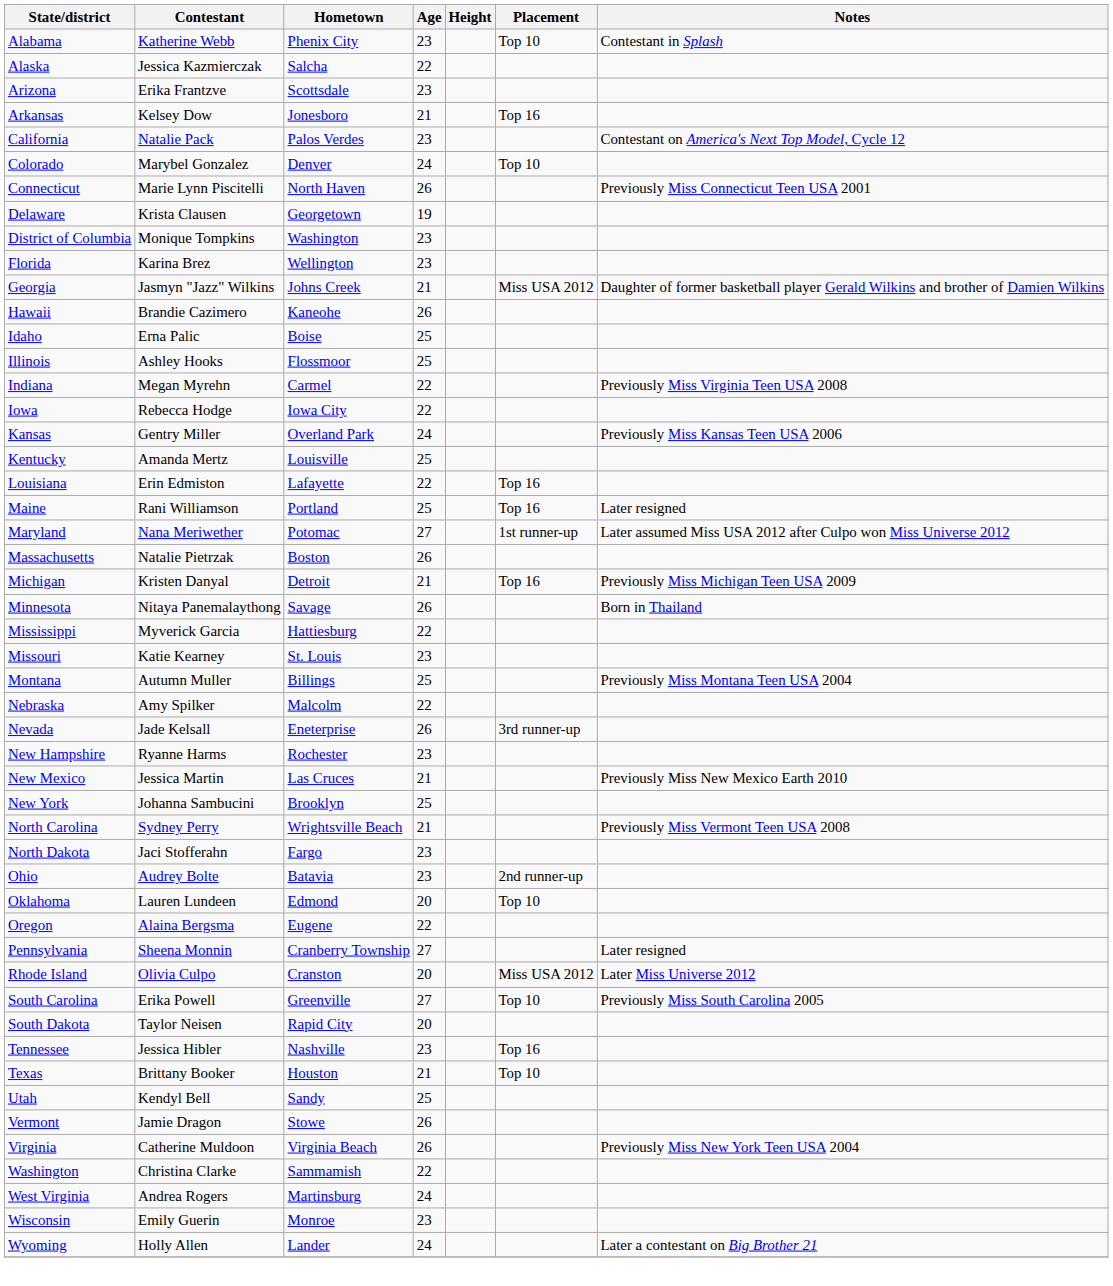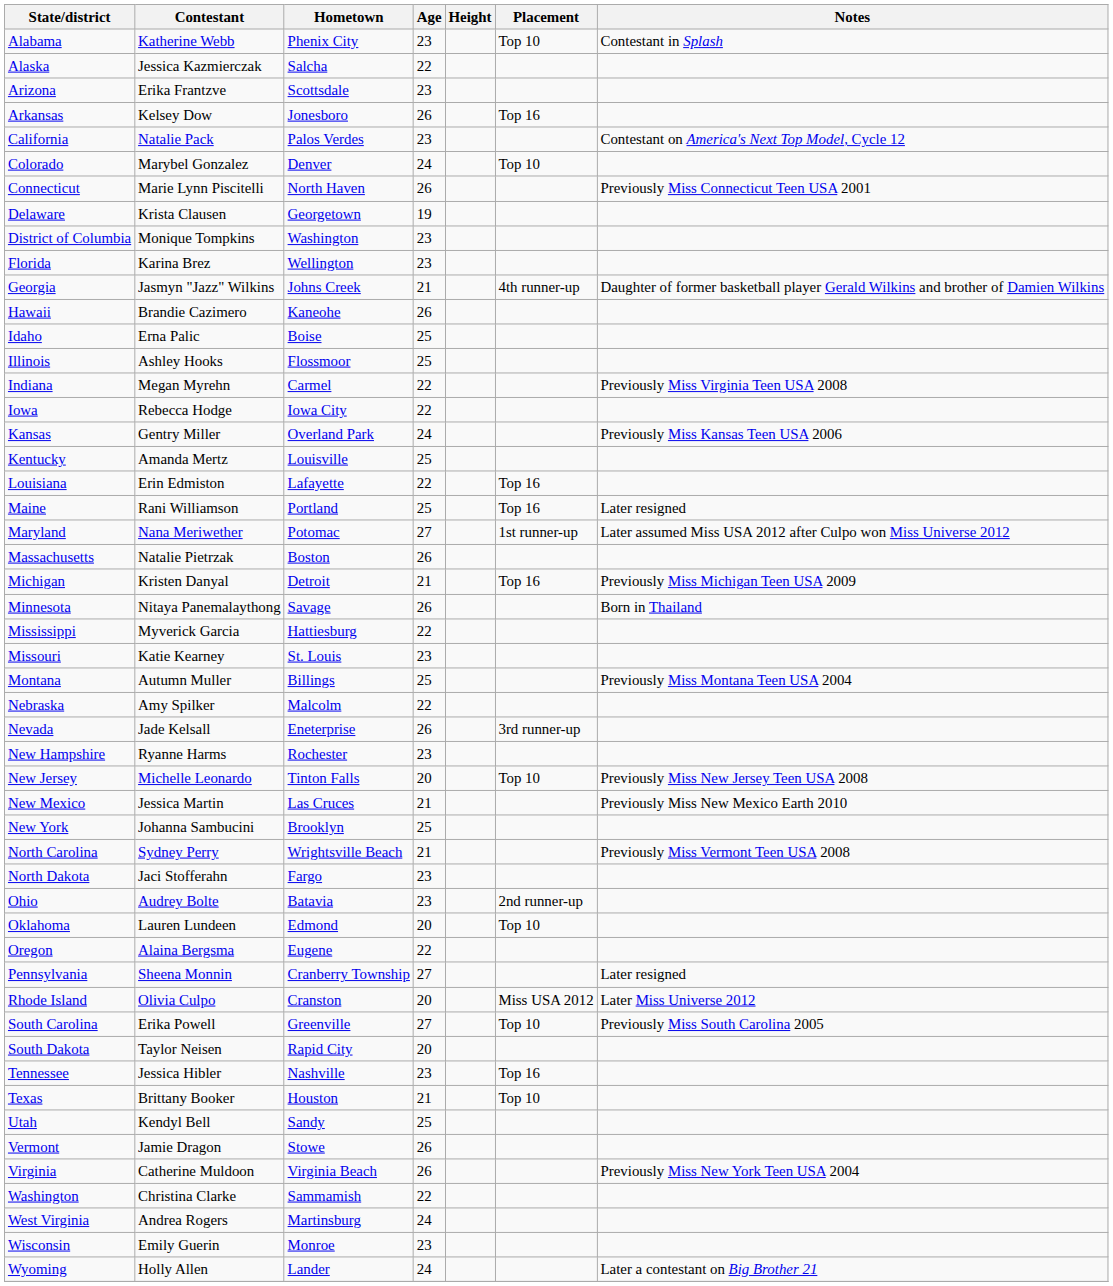Arkansas | Age: 21 -> 26
Georgia | Placement: Miss USA 2012 -> 4th runner-up
+ row: New Jersey | Michelle Leonardo | Tinton Falls | 20 | Top 10 | Previously Miss New Jersey Teen USA 2008
